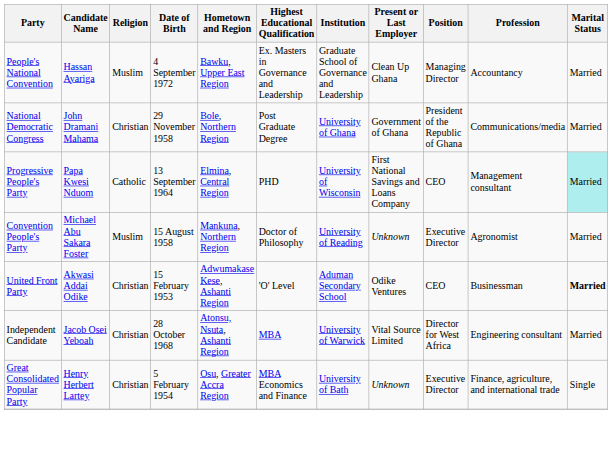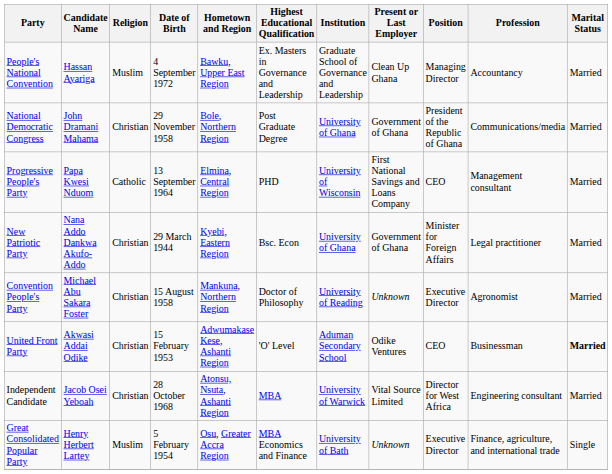Progressive People's Party | Marital Status: paleturquoise background -> no background
+ row: New Patriotic Party | Nana Addo Dankwa Akufo-Addo | Christian | 29 March 1944 | Kyebi, Eastern Region | Bsc. Econ | University of Ghana | Government of Ghana | Minister for Foreign Affairs | Legal practitioner | Married
Convention People's Party | Religion: Muslim -> Christian
Great Consolidated Popular Party | Religion: Christian -> Muslim
